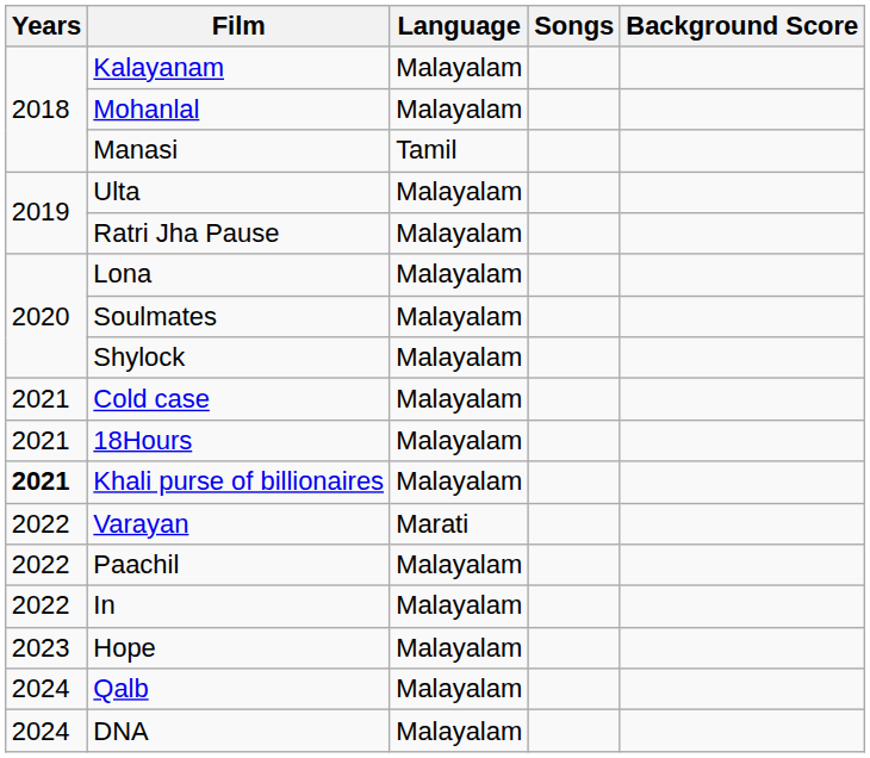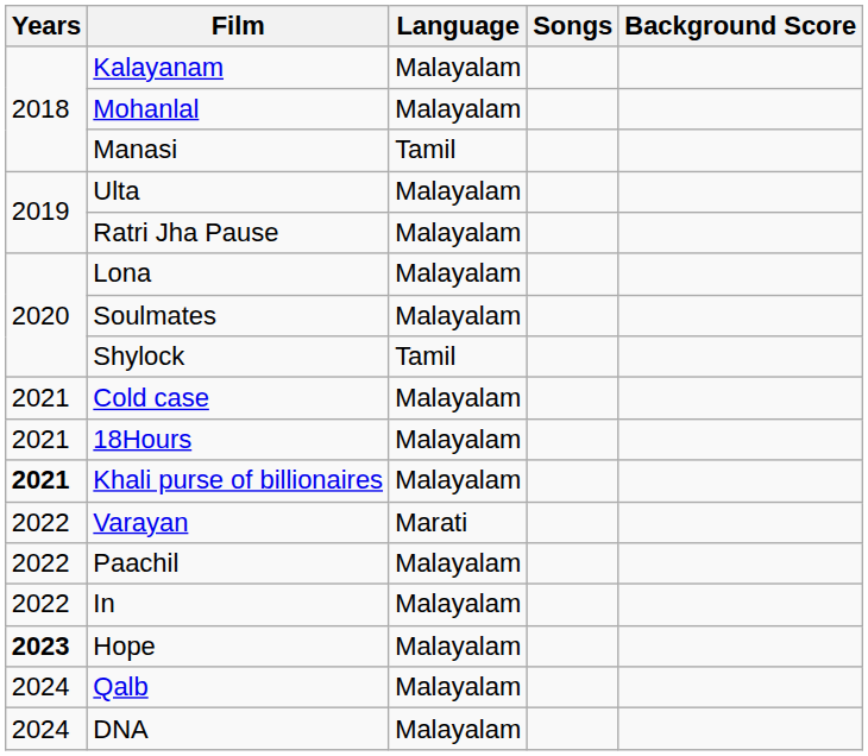Shylock | Language: Malayalam -> Tamil
Hope | Years: normal -> bold
